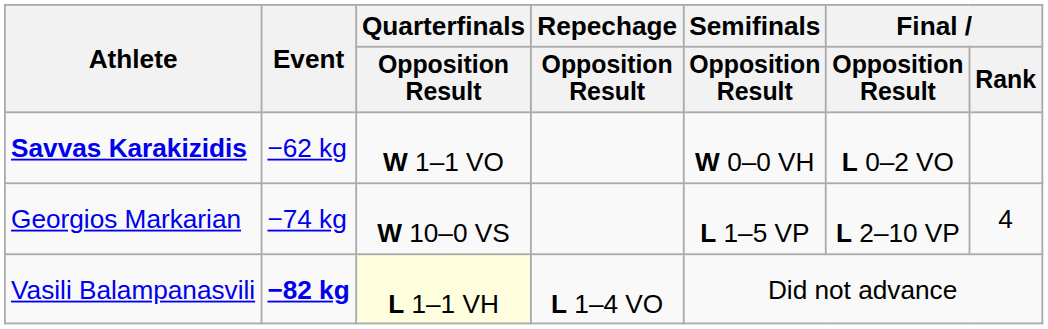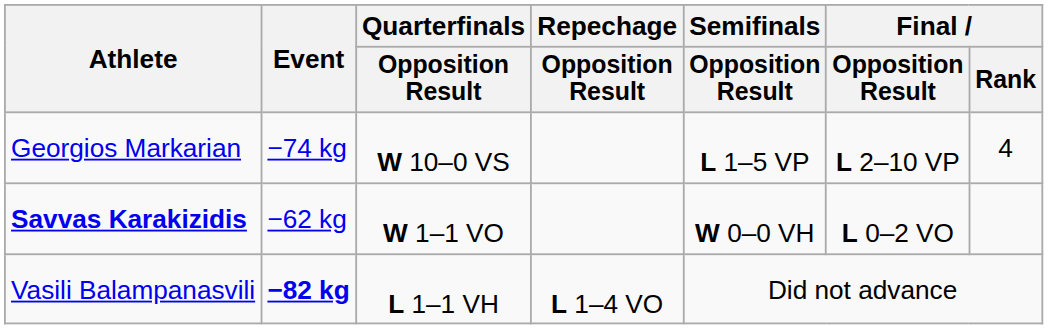rows swapped: Savvas Karakizidis <-> Georgios Markarian
Vasili Balampanasvili | Quarterfinals / Opposition Result: lightyellow background -> no background
